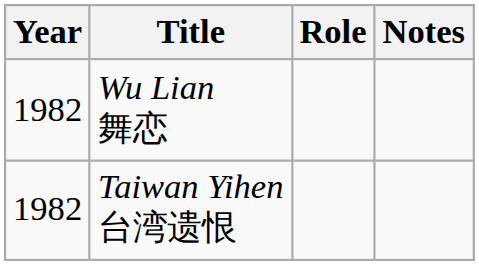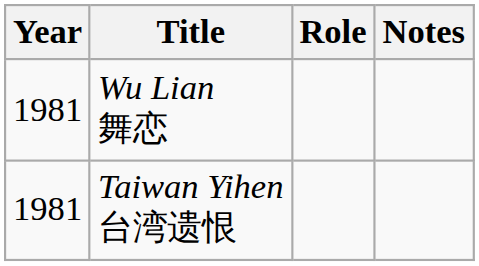Wu Lian 舞恋 | Year: 1982 -> 1981
Taiwan Yihen 台湾遗恨 | Year: 1982 -> 1981
